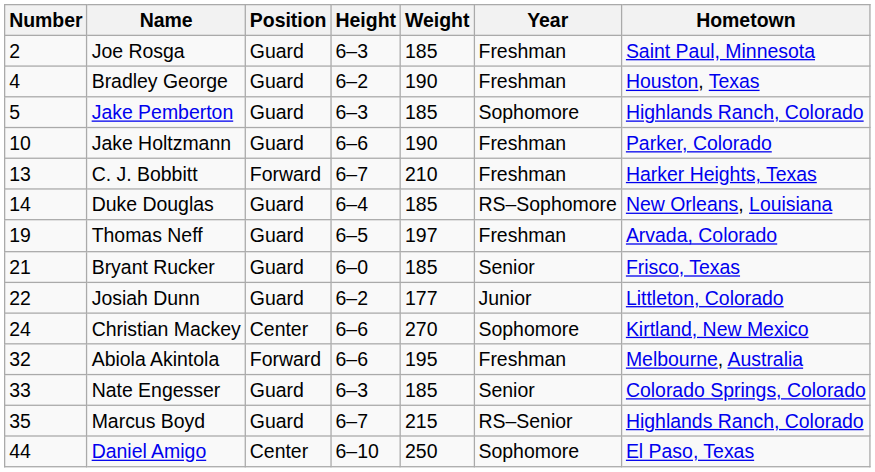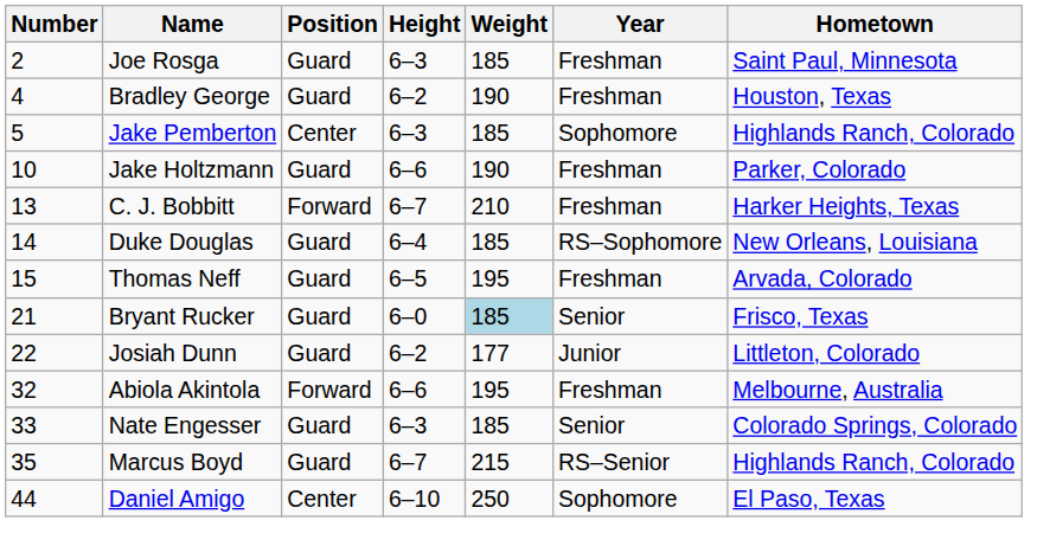Jake Pemberton | Position: Guard -> Center
Thomas Neff | Number: 19 -> 15
Thomas Neff | Weight: 197 -> 195
Bryant Rucker | Weight: no background -> lightblue background
- row: 24 | Christian Mackey | Center | 6–6 | 270 | Sophomore | Kirtland, New Mexico
